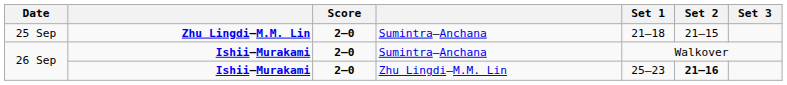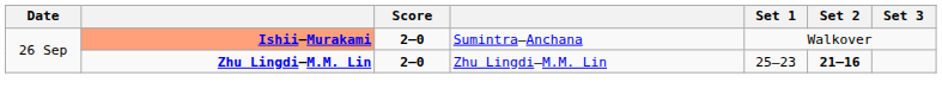- row: 25 Sep | Zhu Lingdi–M.M. Lin | 2–0 | Sumintra–Anchana | 21–18 | 21–15
26 Sep / Sumintra–Anchana | column 2: no background -> lightsalmon background
26 Sep / Zhu Lingdi–M.M. Lin | column 2: Ishii–Murakami -> Zhu Lingdi–M.M. Lin
